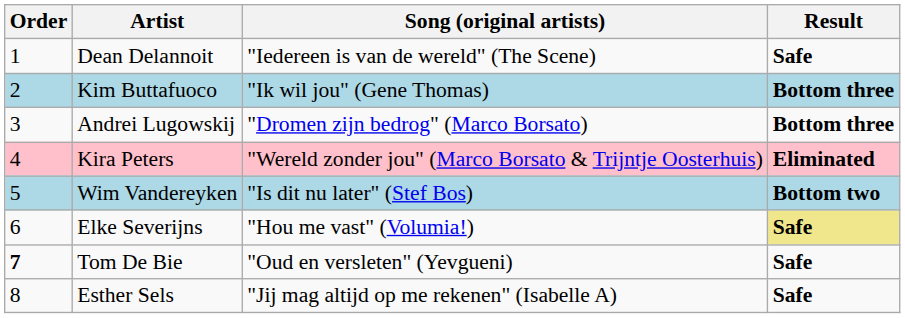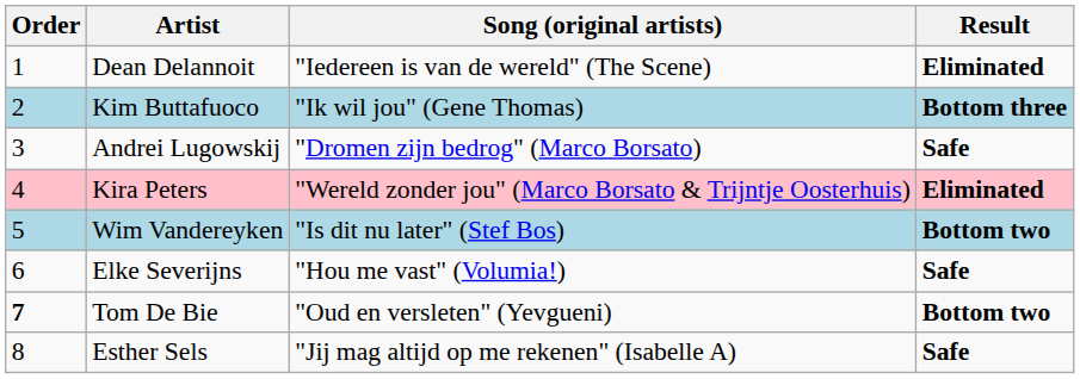Dean Delannoit | Result: Safe -> Eliminated
Andrei Lugowskij | Result: Bottom three -> Safe
Elke Severijns | Result: khaki background -> no background
Tom De Bie | Result: Safe -> Bottom two
